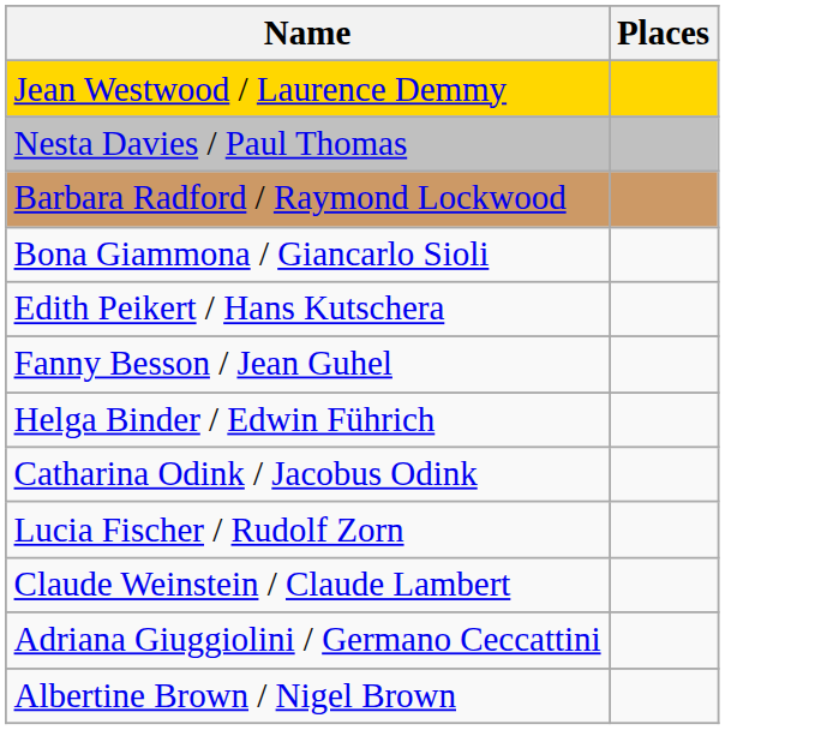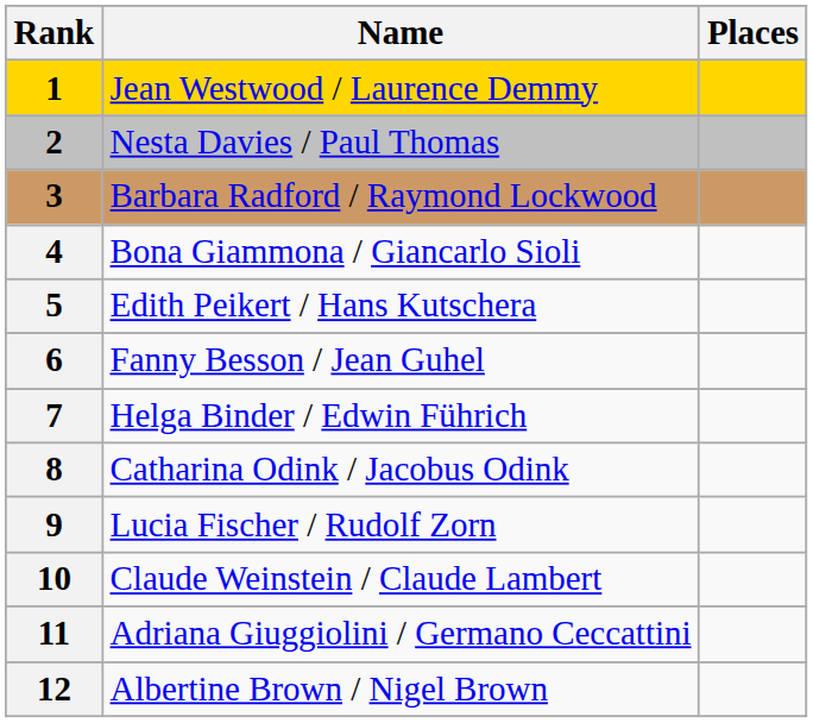+ column: Rank | 1 | 2 | 3 | 4 | 5 | 6 | 7 | 8 | 9 | 10 | 11 | 12
